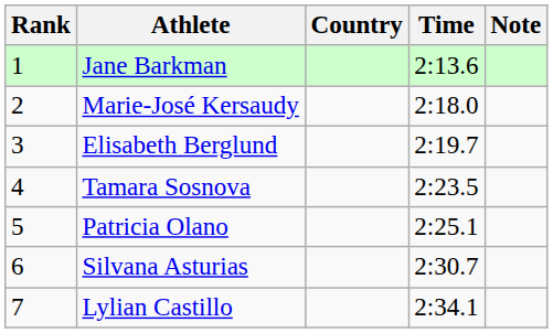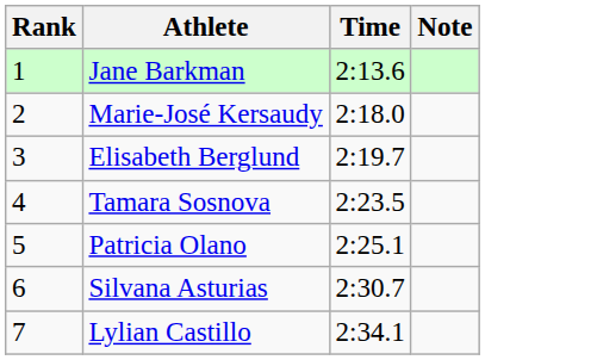- column: Country
